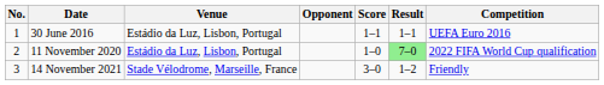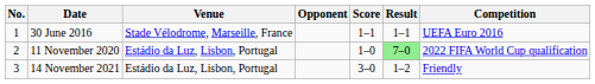30 June 2016 | Venue: Estádio da Luz, Lisbon, Portugal -> Stade Vélodrome, Marseille, France
14 November 2021 | Venue: Stade Vélodrome, Marseille, France -> Estádio da Luz, Lisbon, Portugal
